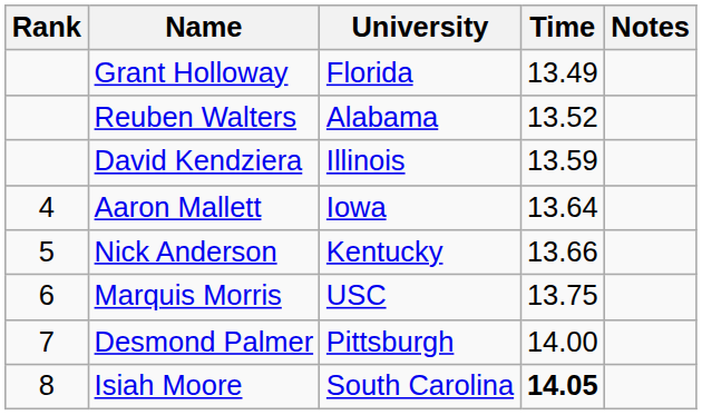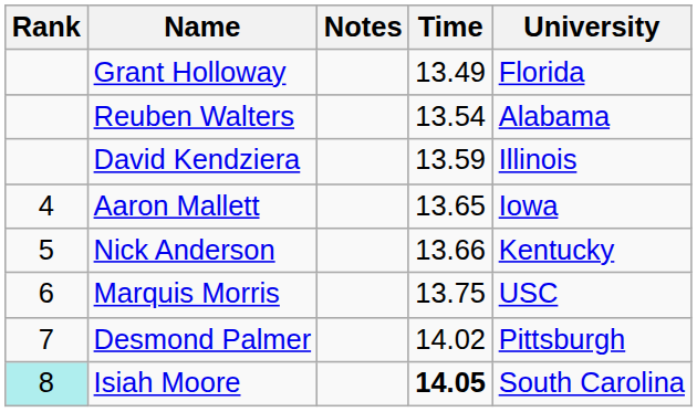columns swapped: University <-> Notes
Reuben Walters | Time: 13.52 -> 13.54
Aaron Mallett | Time: 13.64 -> 13.65
Desmond Palmer | Time: 14.00 -> 14.02
Isiah Moore | Rank: no background -> paleturquoise background
